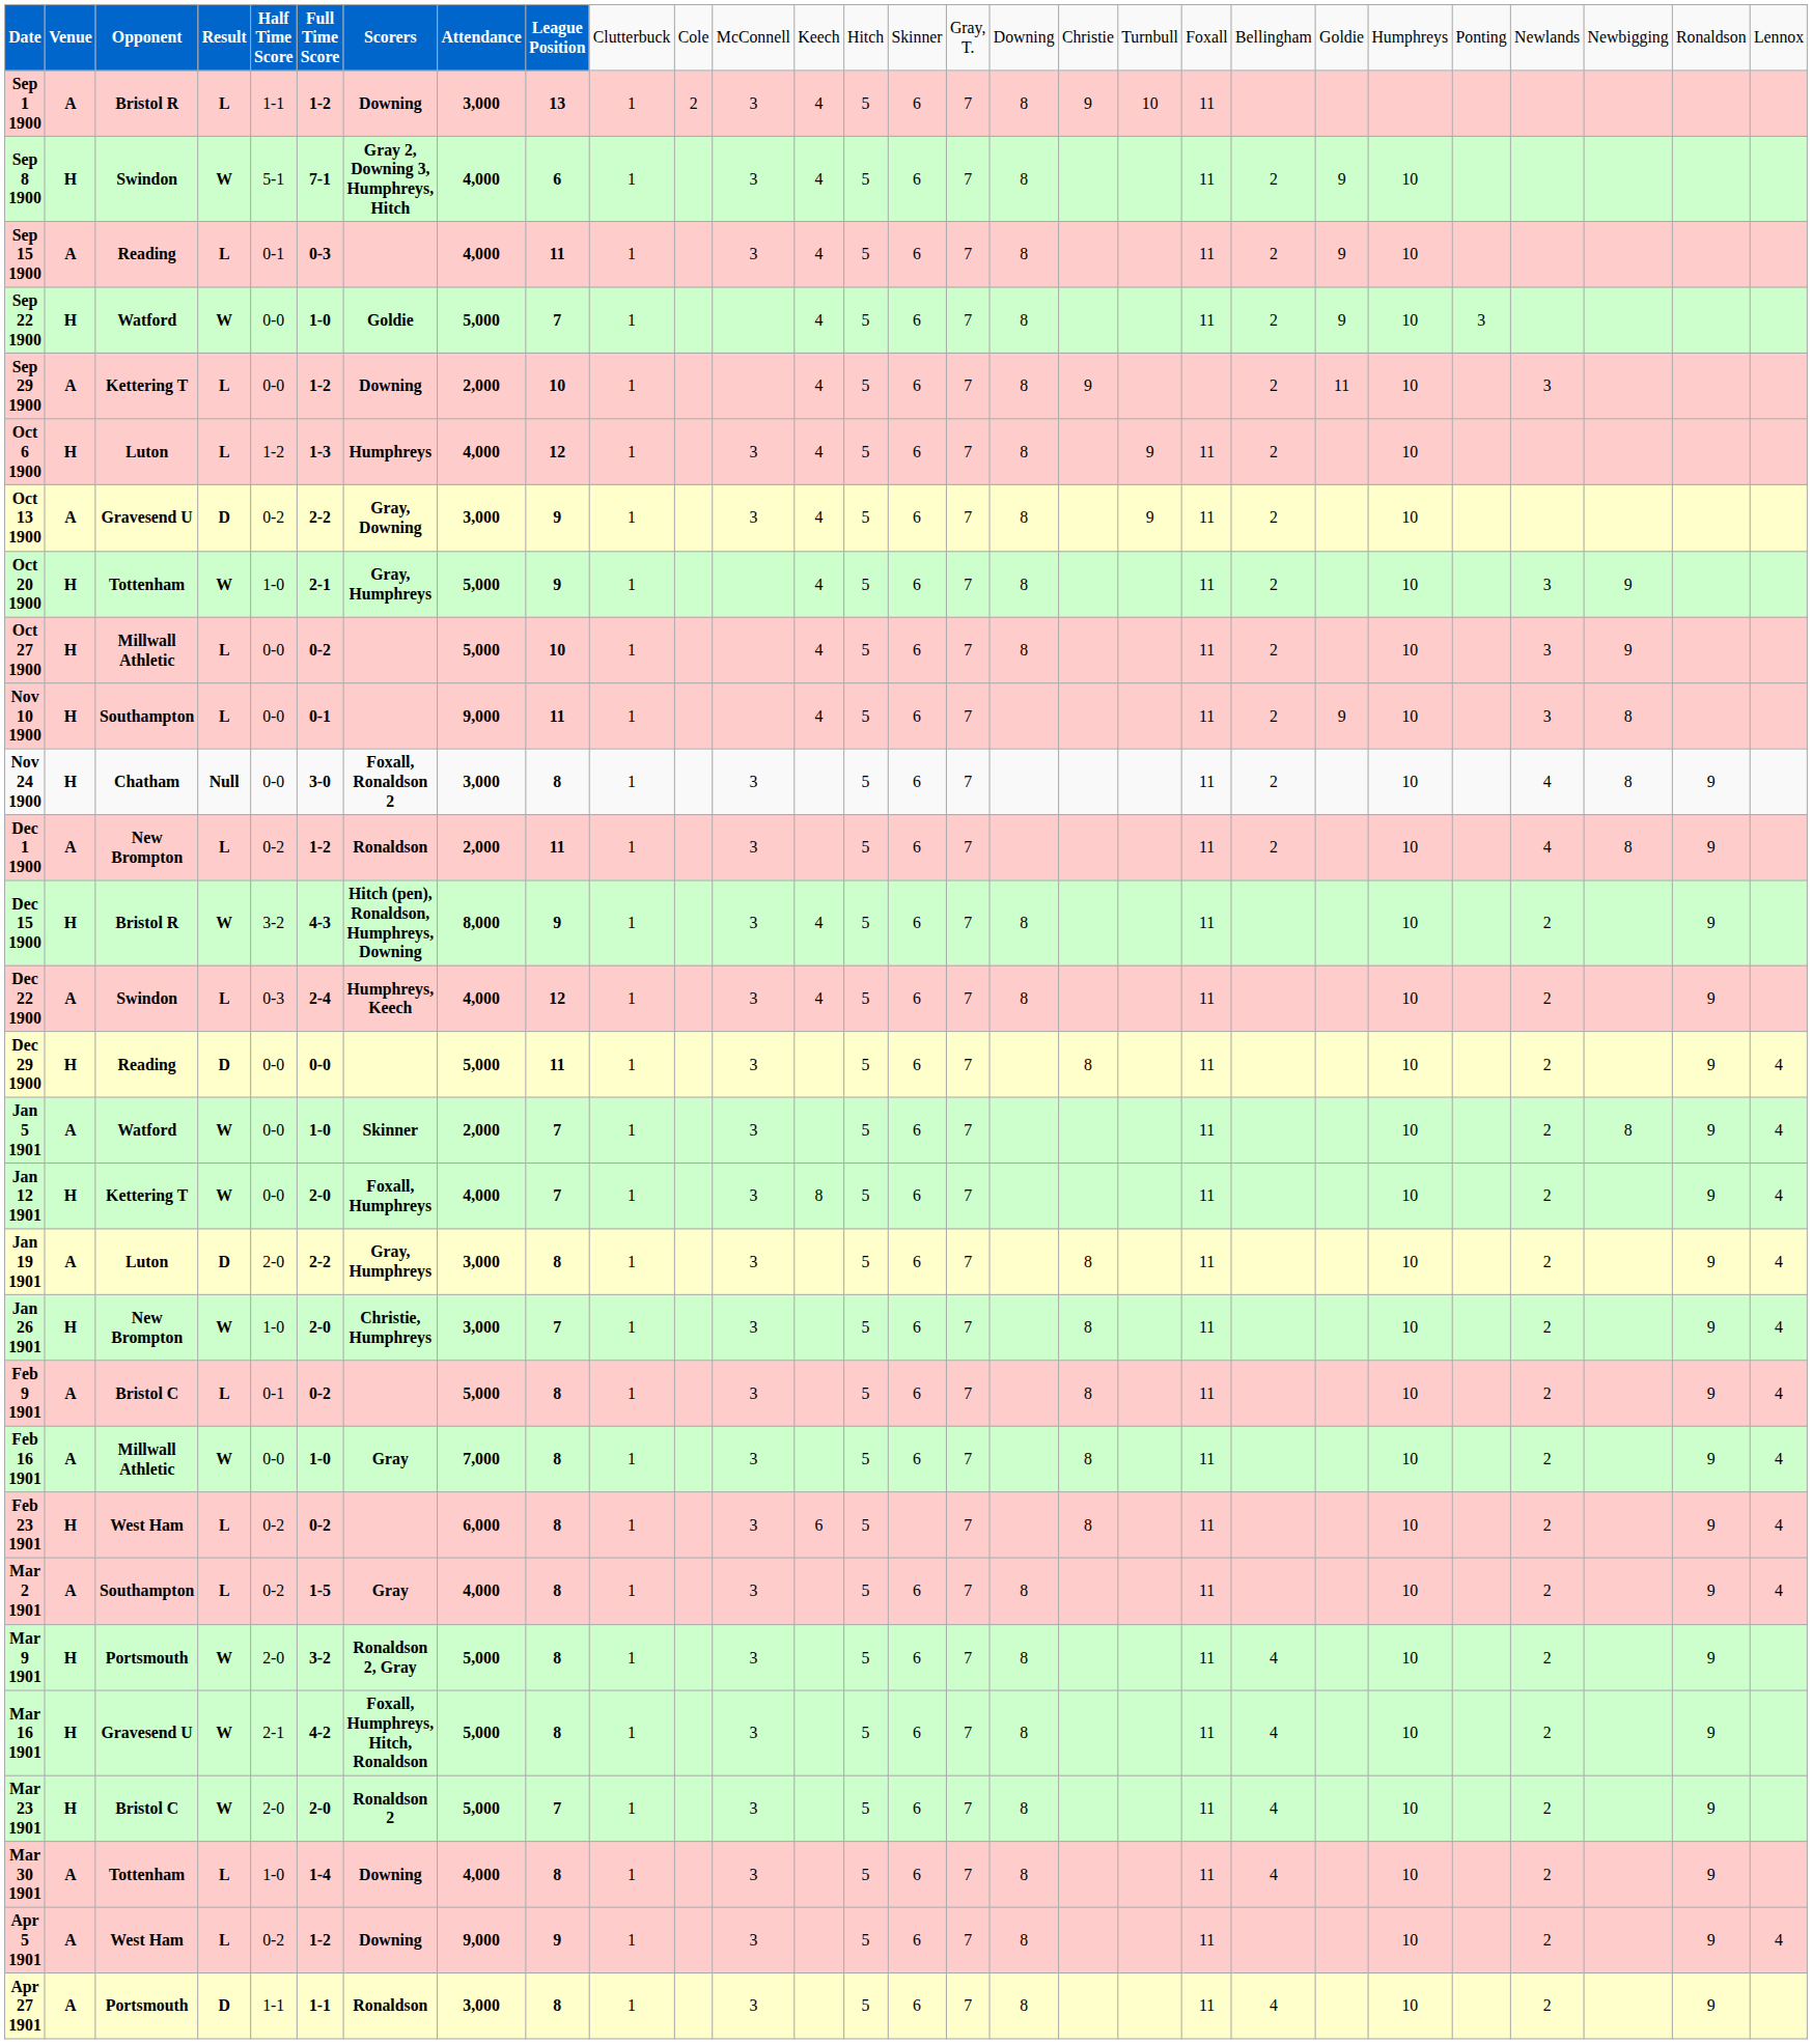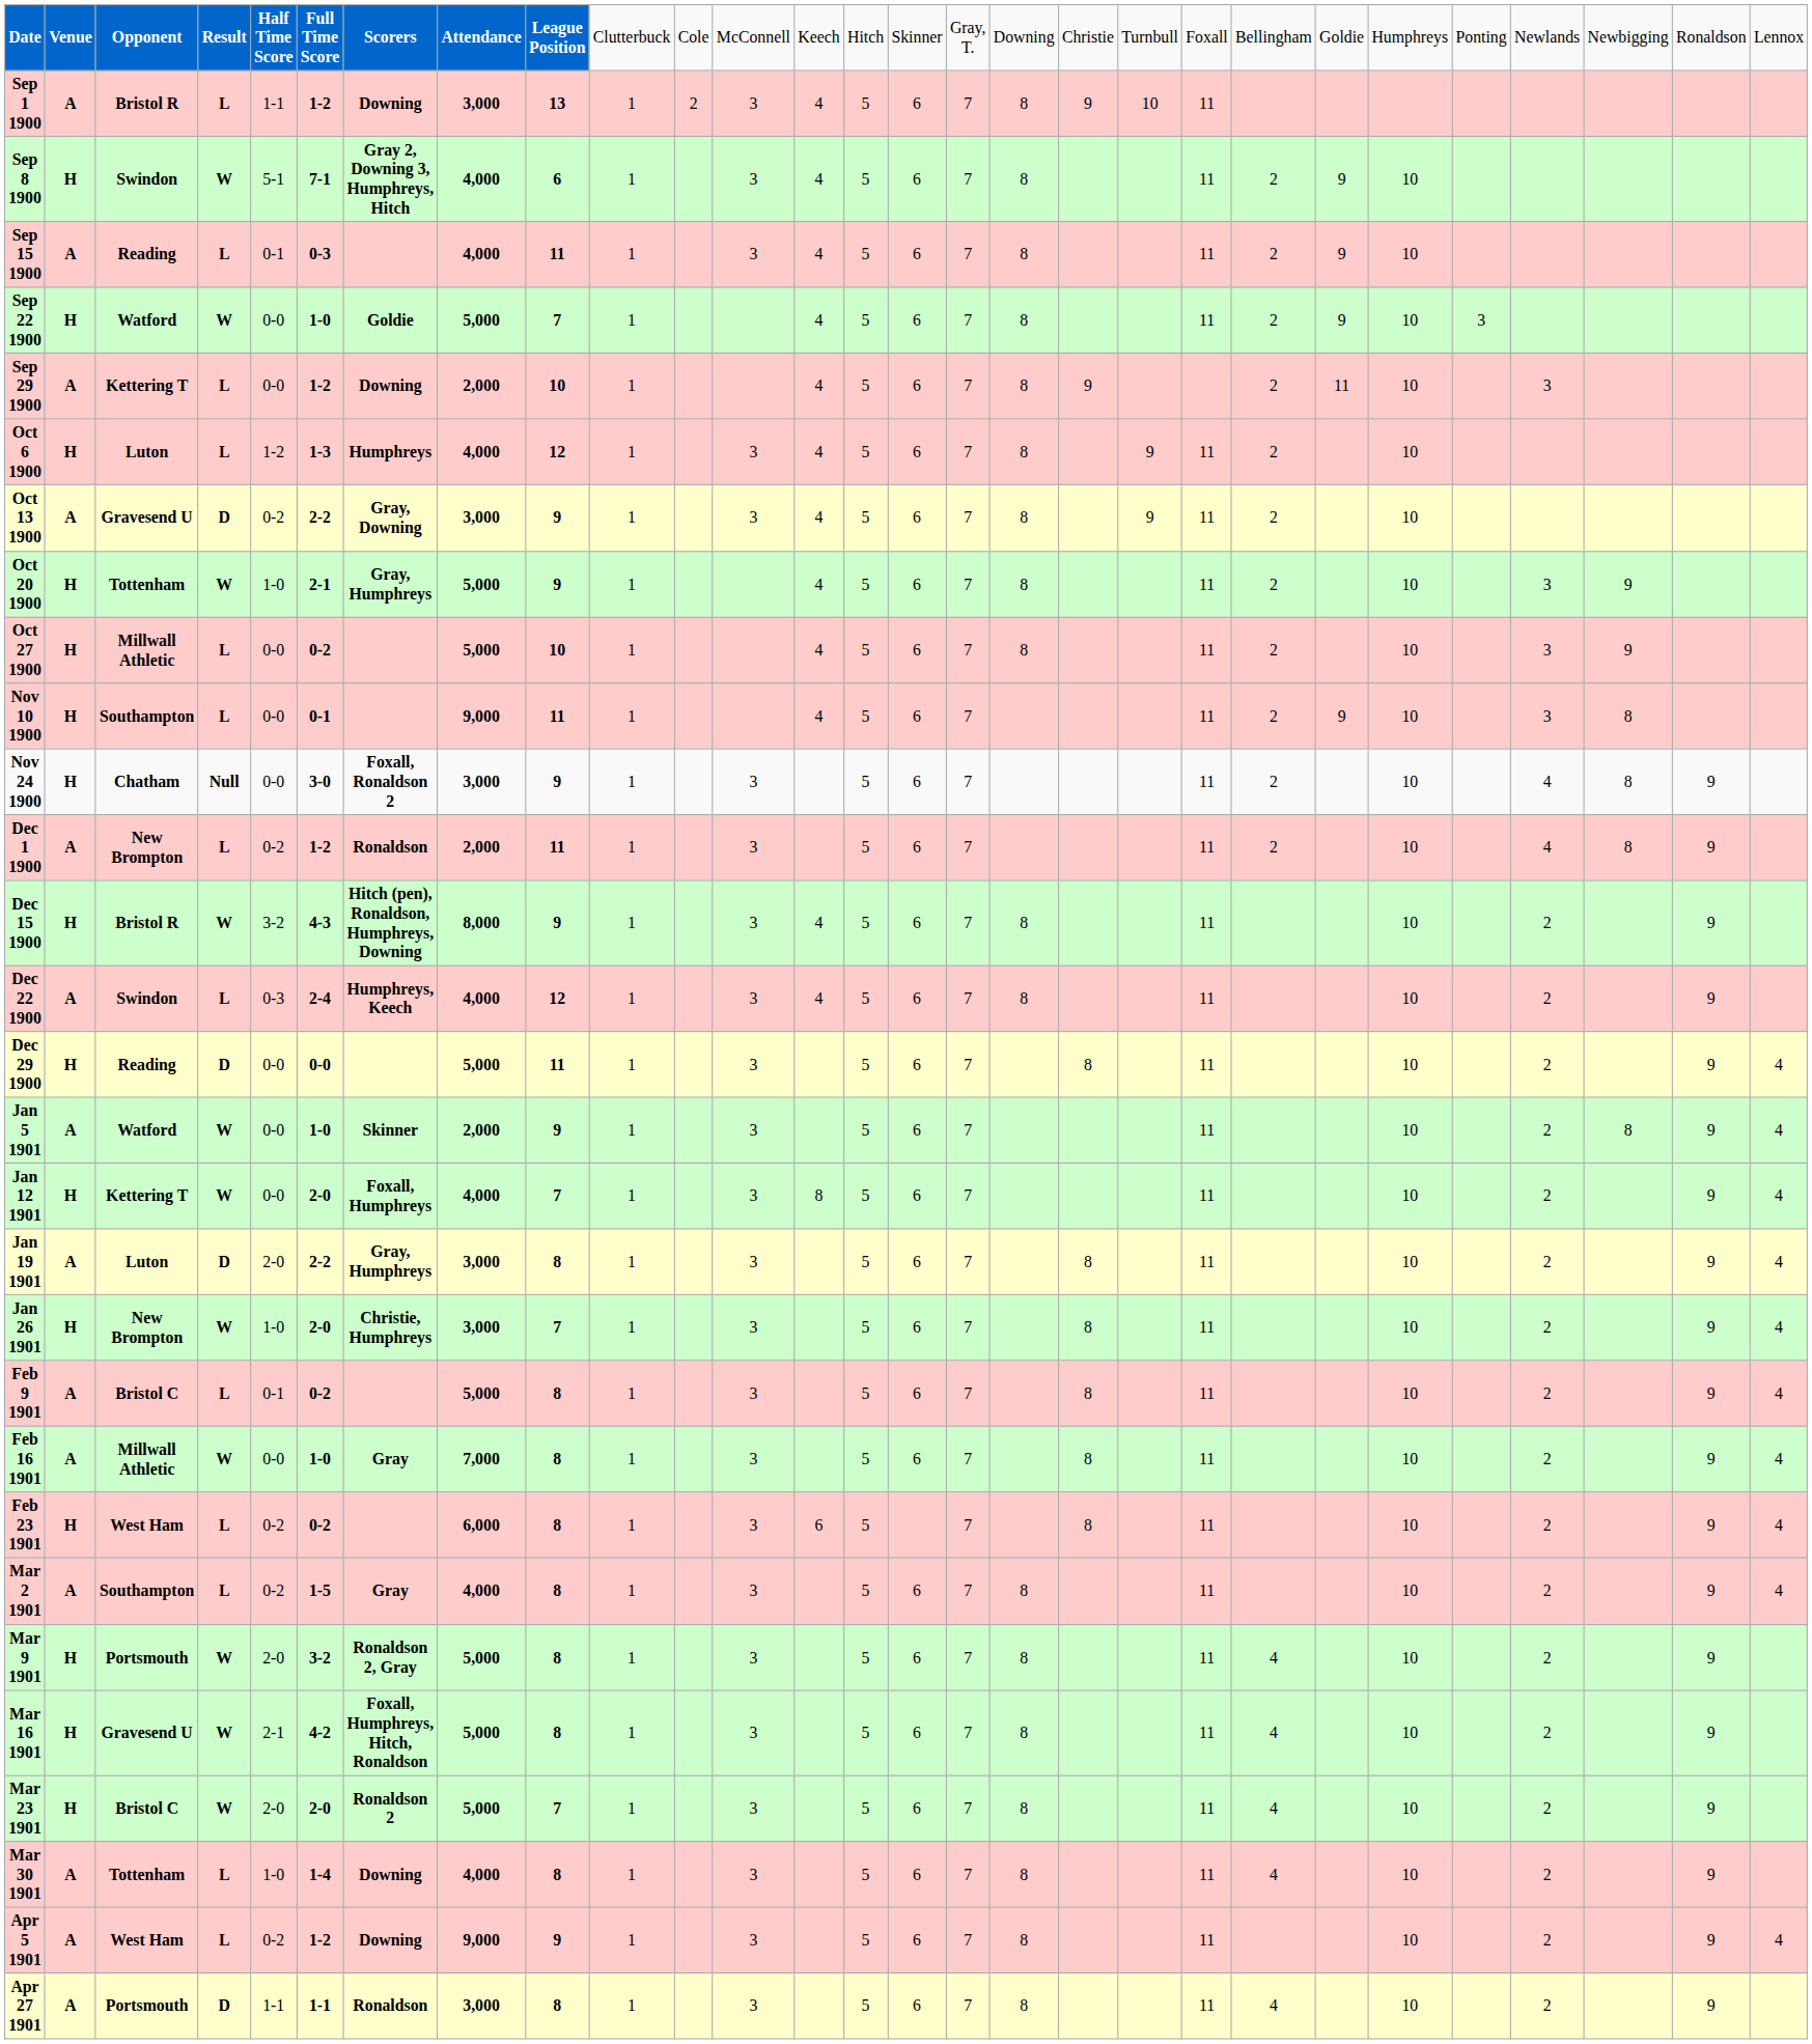Nov 24 1900 | column 9: 8 -> 9
Jan 5 1901 | column 9: 7 -> 9
